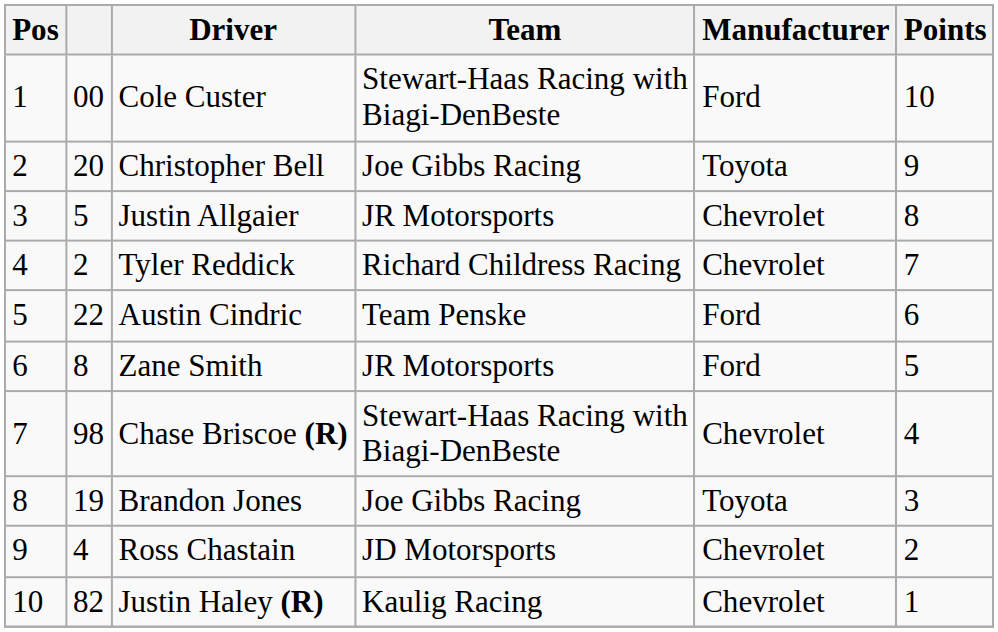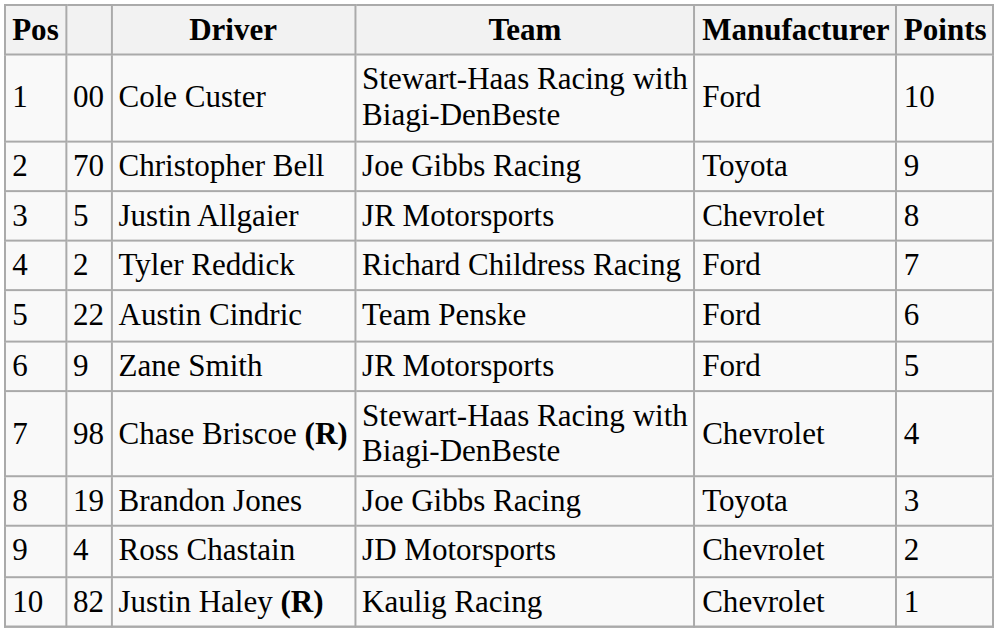Christopher Bell | column 2: 20 -> 70
Tyler Reddick | Manufacturer: Chevrolet -> Ford
Zane Smith | column 2: 8 -> 9
